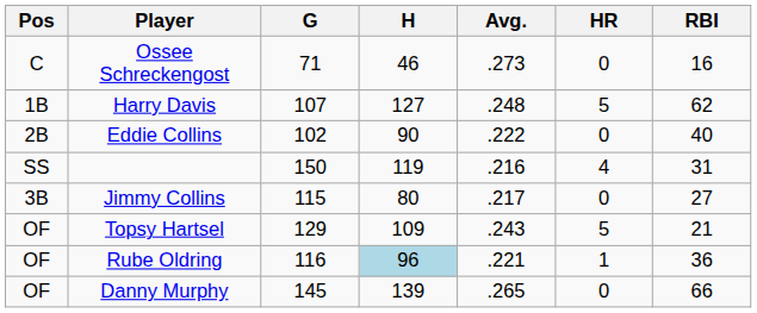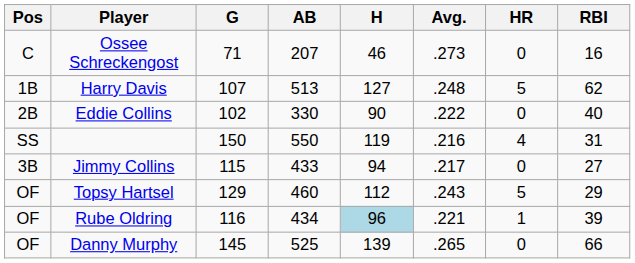+ column: AB | 207 | 513 | 330 | 550 | 433 | 460 | 434 | 525
Jimmy Collins | H: 80 -> 94
Topsy Hartsel | H: 109 -> 112
Topsy Hartsel | RBI: 21 -> 29
Rube Oldring | RBI: 36 -> 39
